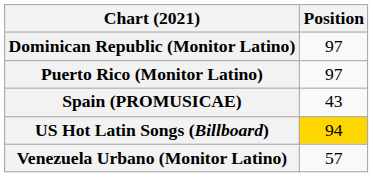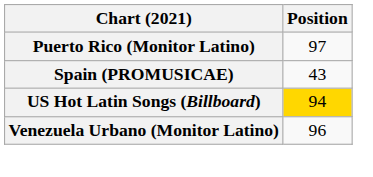- row: Dominican Republic (Monitor Latino) | 97
Venezuela Urbano (Monitor Latino) | Position: 57 -> 96
